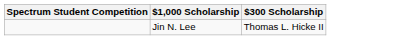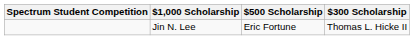+ column: $500 Scholarship | Eric Fortune
